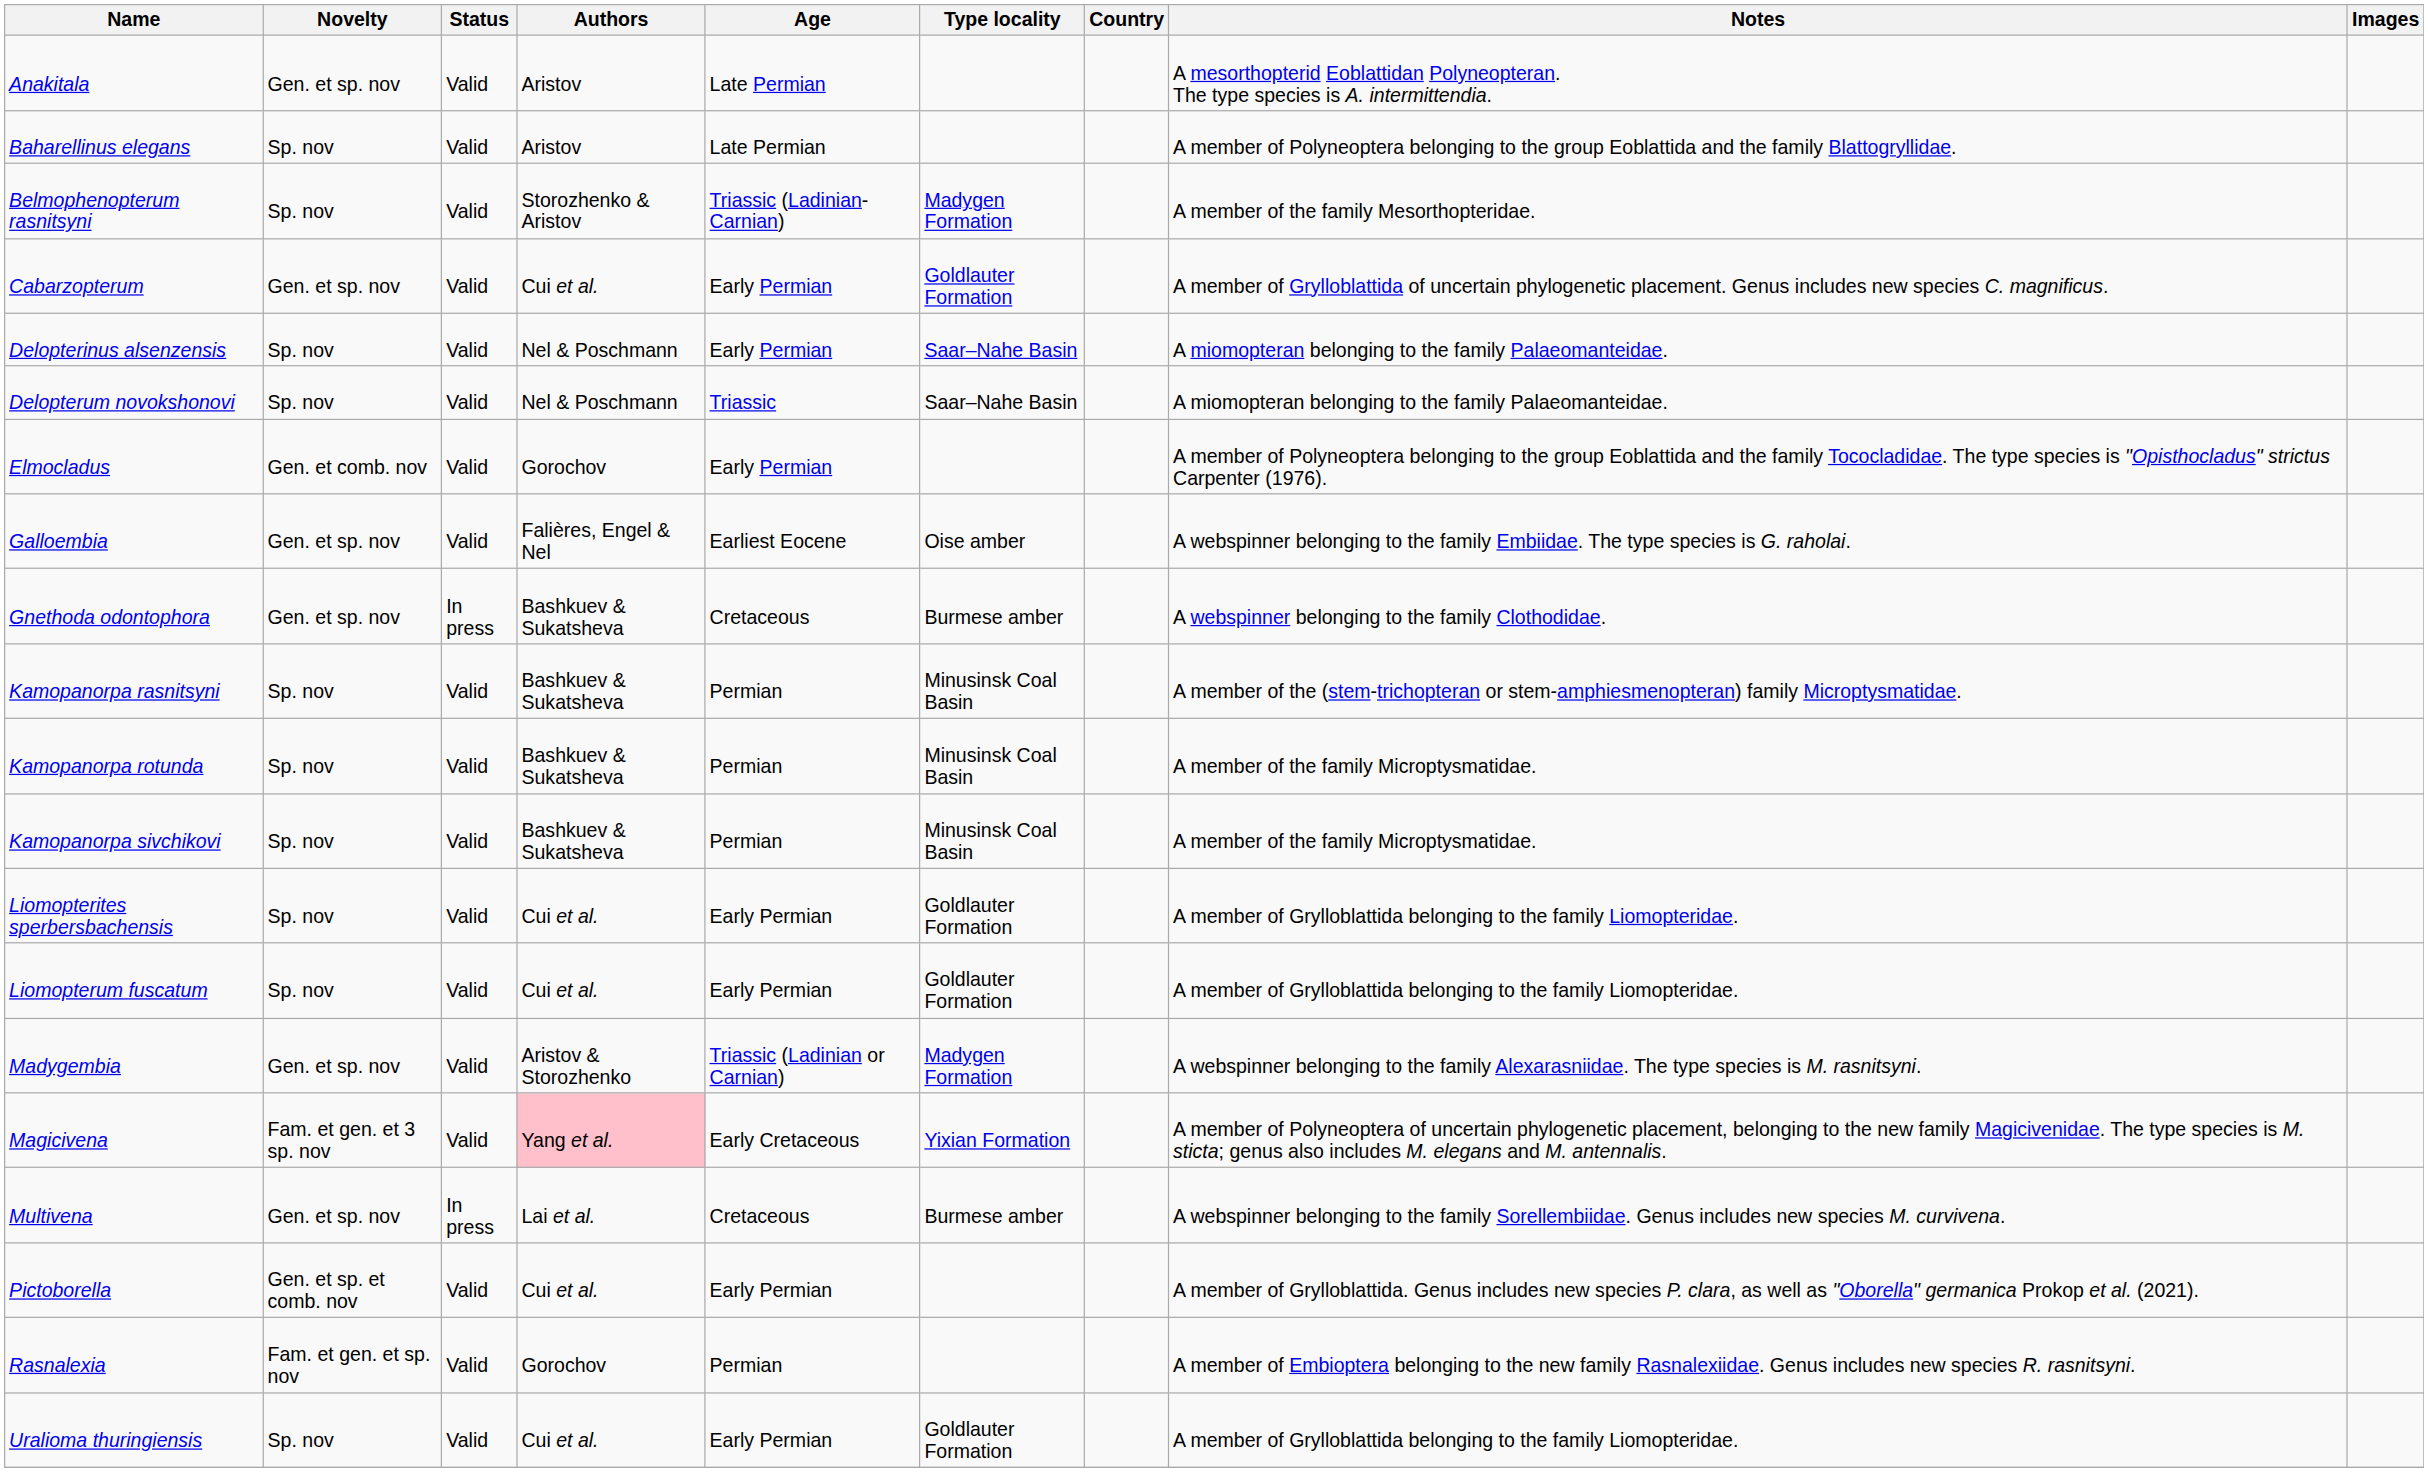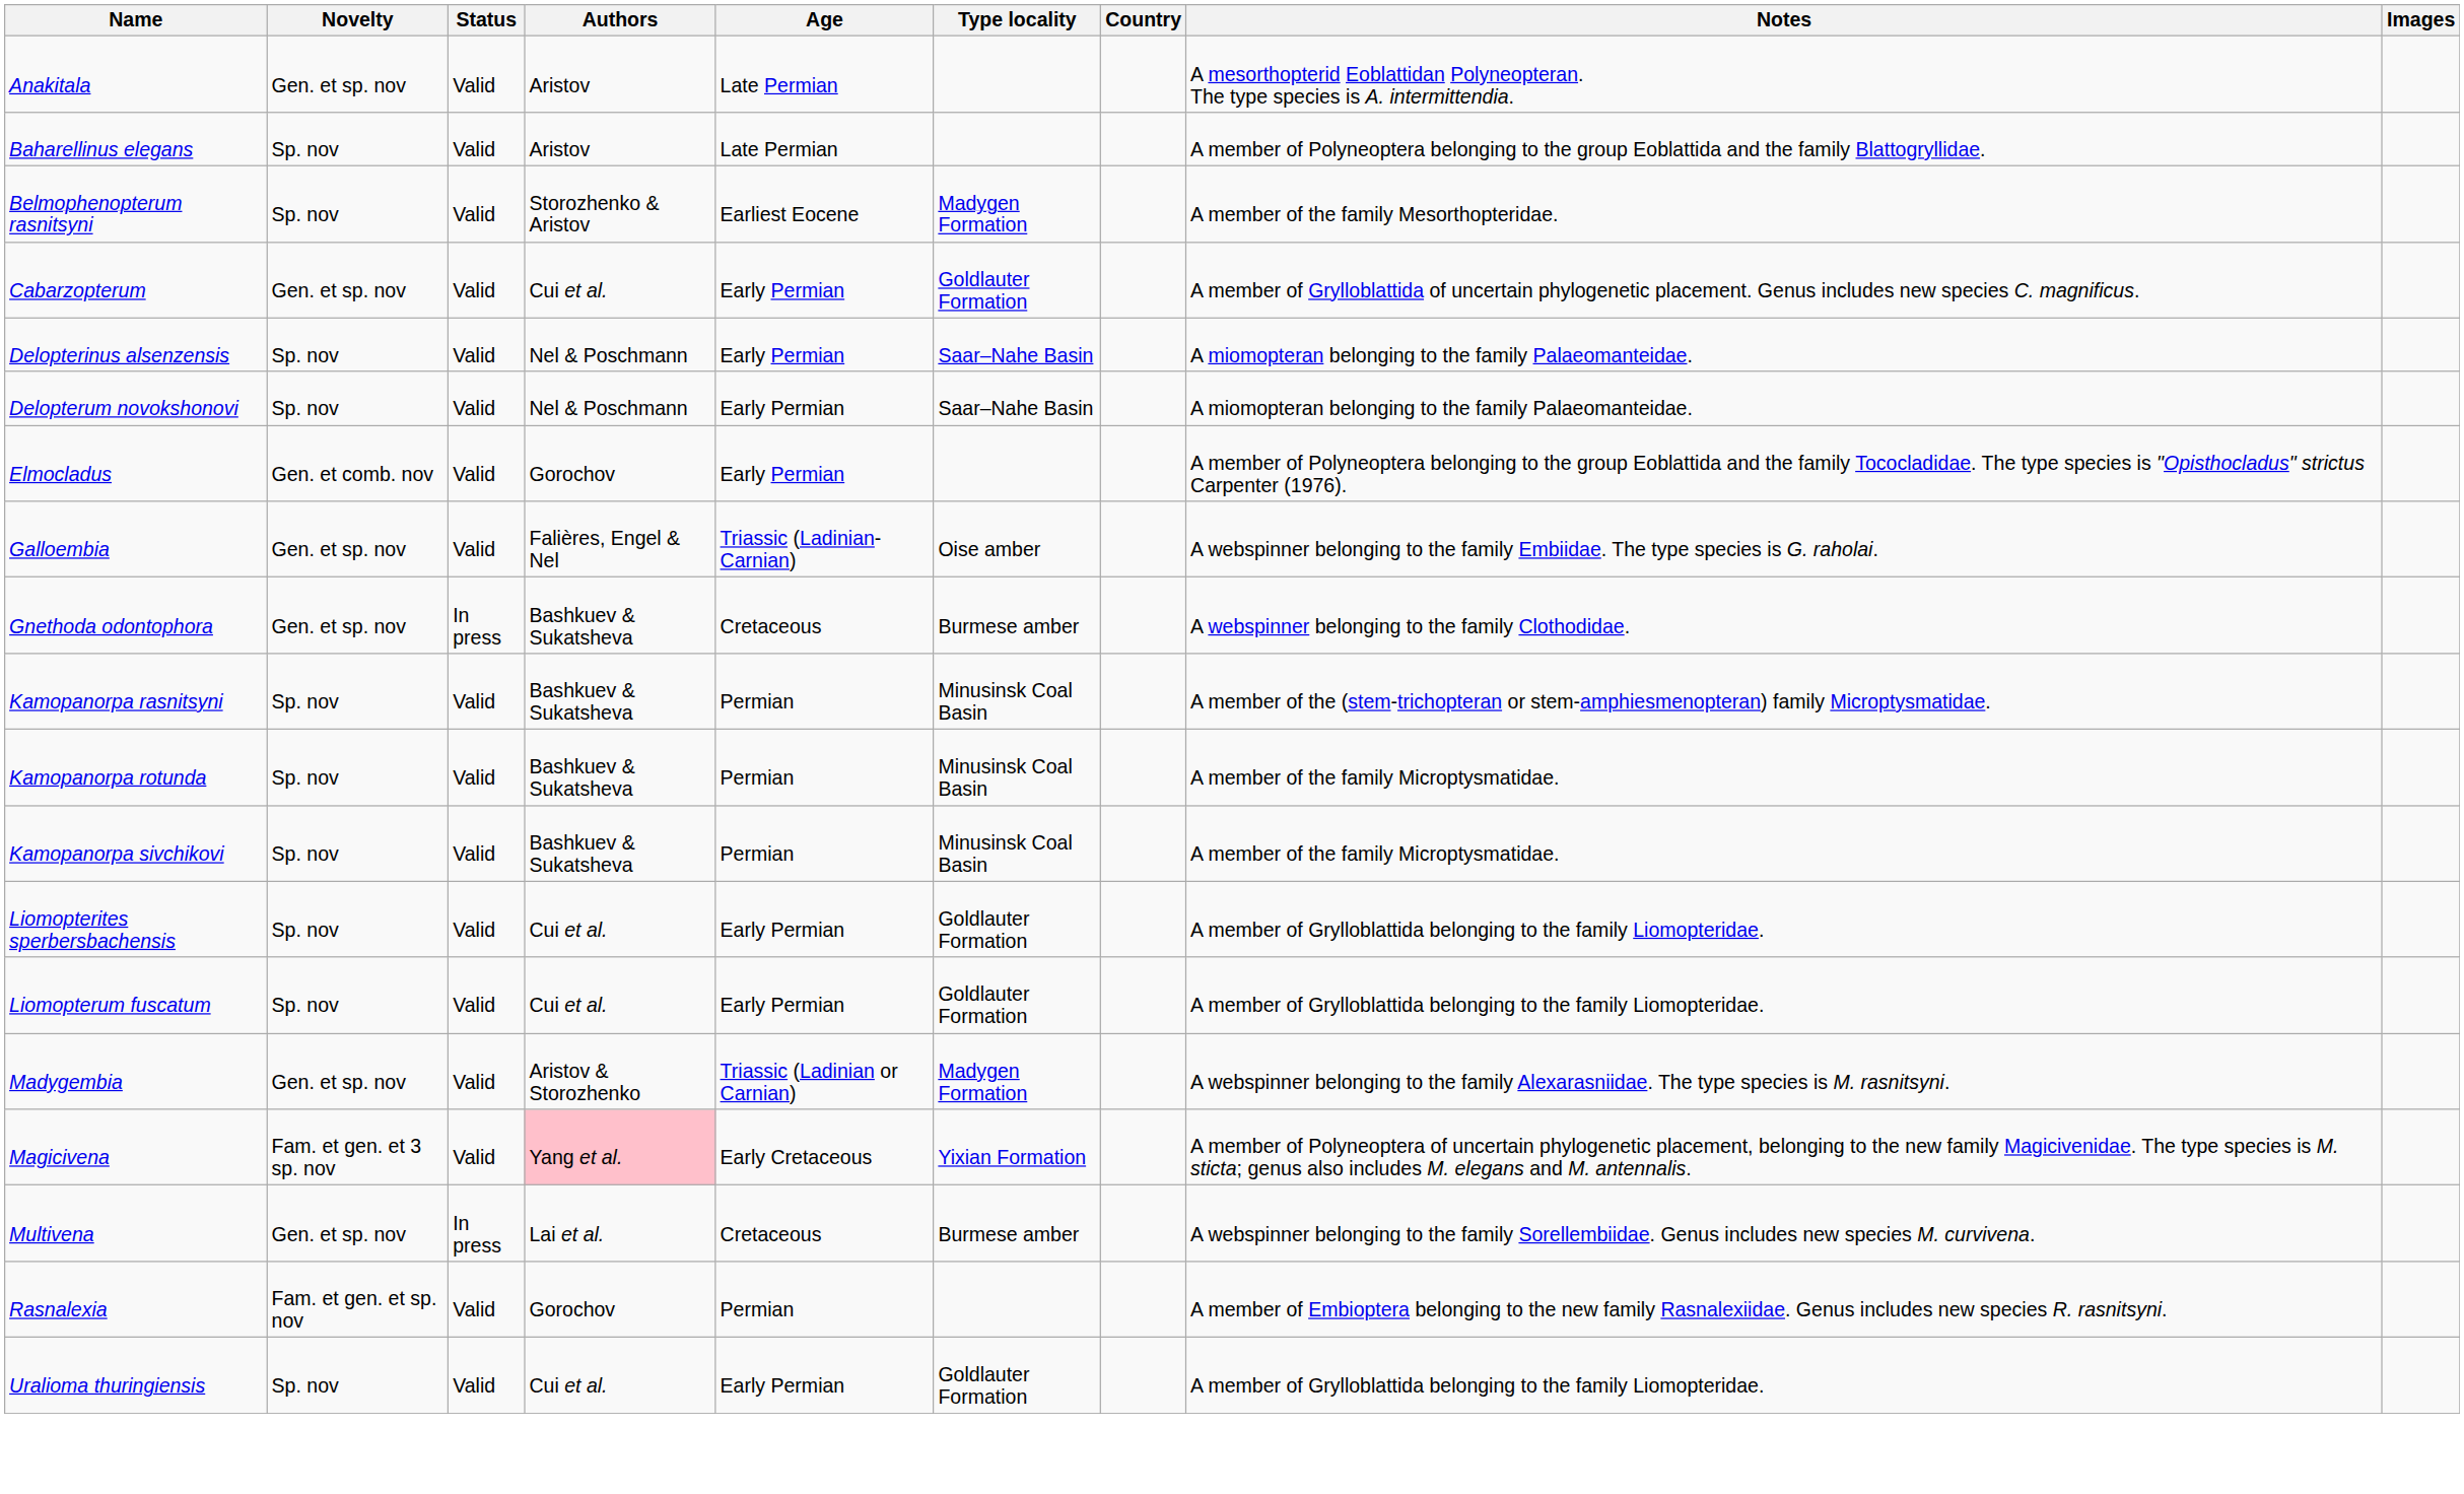Belmophenopterum rasnitsyni | Age: Triassic (Ladinian-Carnian) -> Earliest Eocene
Delopterum novokshonovi | Age: Triassic -> Early Permian
Galloembia | Age: Earliest Eocene -> Triassic (Ladinian-Carnian)
- row: Pictoborella | Gen. et sp. et comb. nov | Valid | Cui et al. | Early Permian | A member of Grylloblattida. Genus includes new species P. clara, as well as "Oborella" germanica Prokop et al. (2021).
